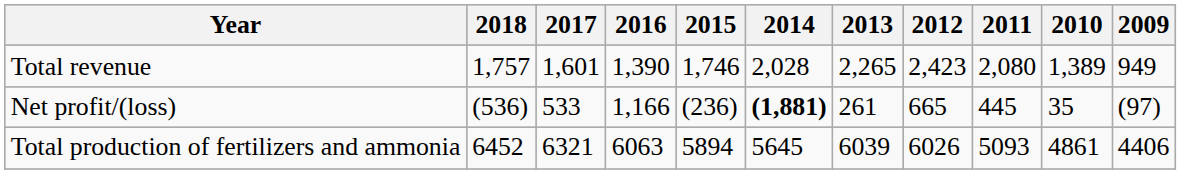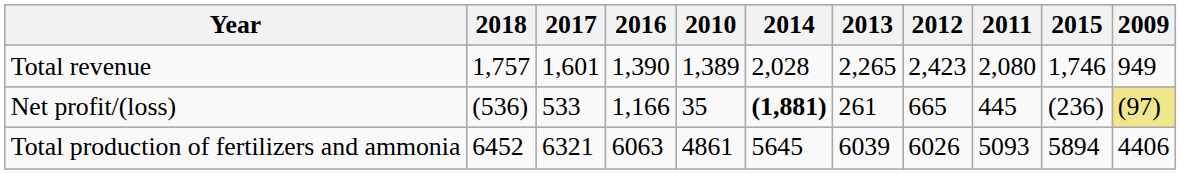columns swapped: 2015 <-> 2010
Net profit/(loss) | 2009: no background -> khaki background
